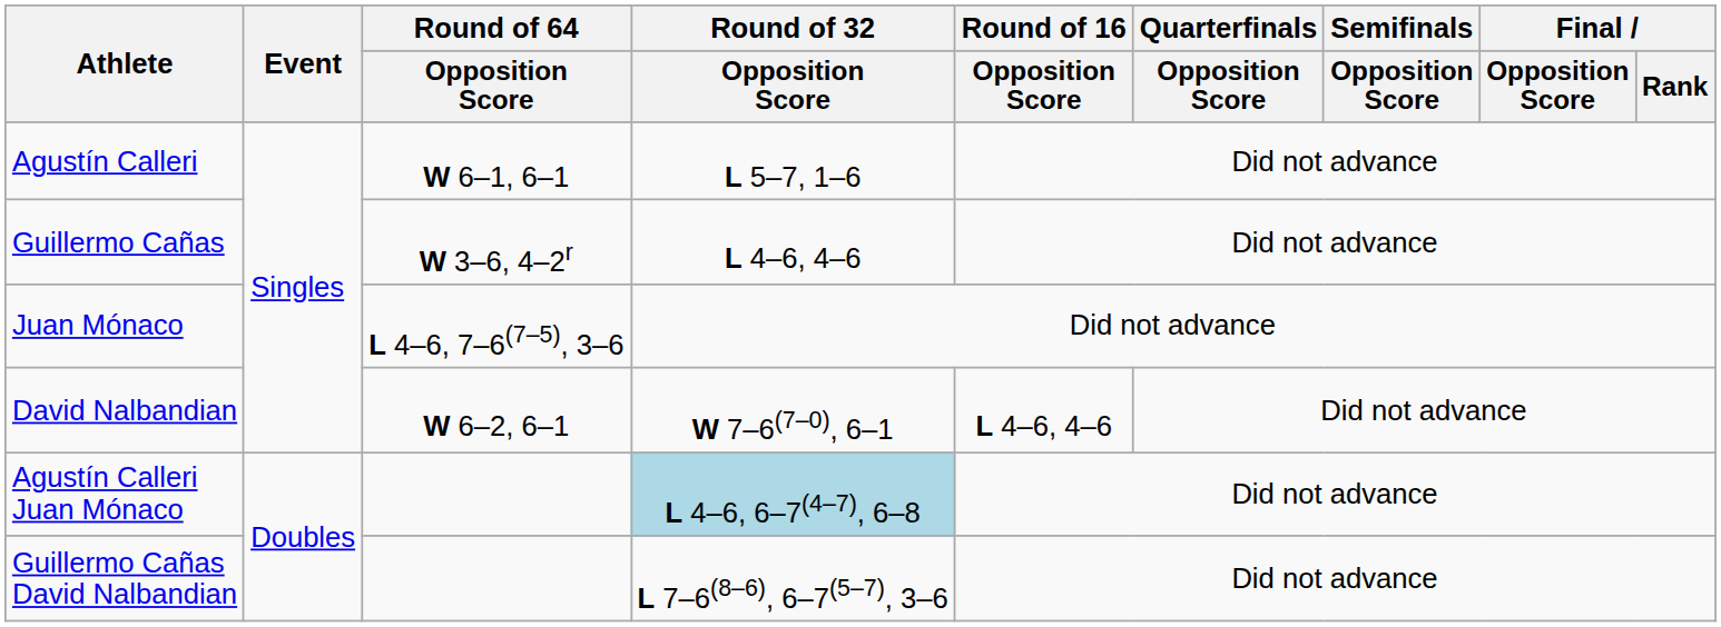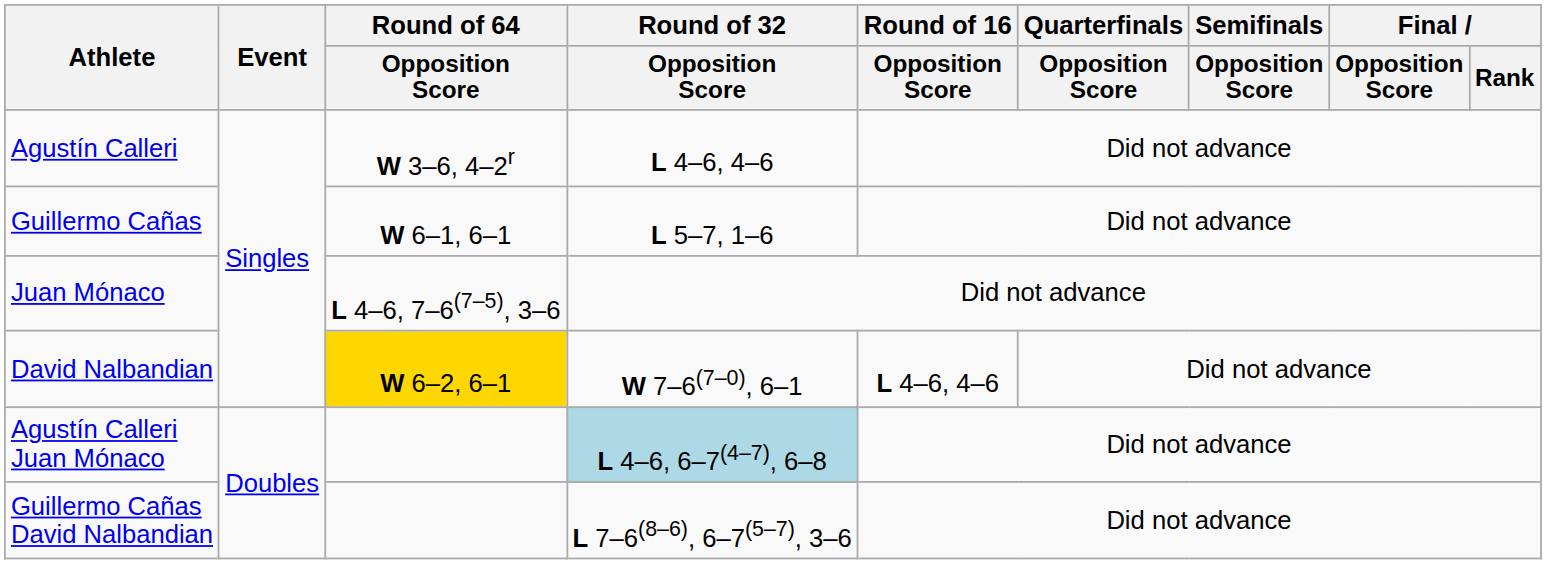Agustín Calleri | Round of 64 / Opposition Score: W 6–1, 6–1 -> W 3–6, 4–2r
Agustín Calleri | Round of 32 / Opposition Score: L 5–7, 1–6 -> L 4–6, 4–6
Guillermo Cañas | Round of 64 / Opposition Score: W 3–6, 4–2r -> W 6–1, 6–1
Guillermo Cañas | Round of 32 / Opposition Score: L 4–6, 4–6 -> L 5–7, 1–6
David Nalbandian | Round of 64 / Opposition Score: no background -> gold background
